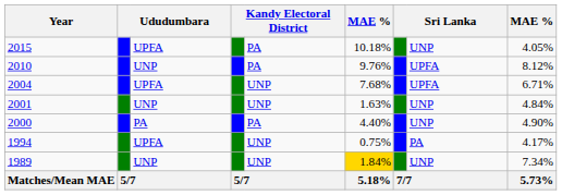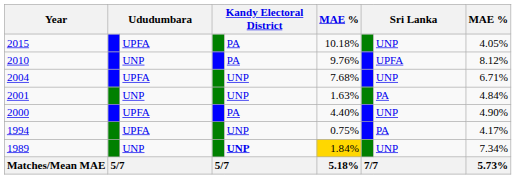2004 | column 8: UPFA -> UNP
2001 | column 8: UNP -> PA
2000 | column 3: PA -> UPFA
1989 | column 5: normal -> bold
